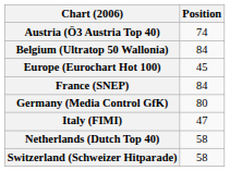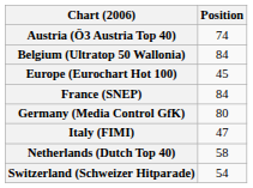Switzerland (Schweizer Hitparade) | Position: 58 -> 54
